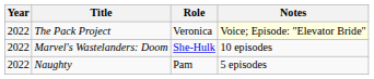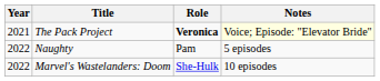The Pack Project | Year: 2022 -> 2021
The Pack Project | Role: normal -> bold
rows swapped: Marvel's Wastelanders: Doom <-> Naughty
